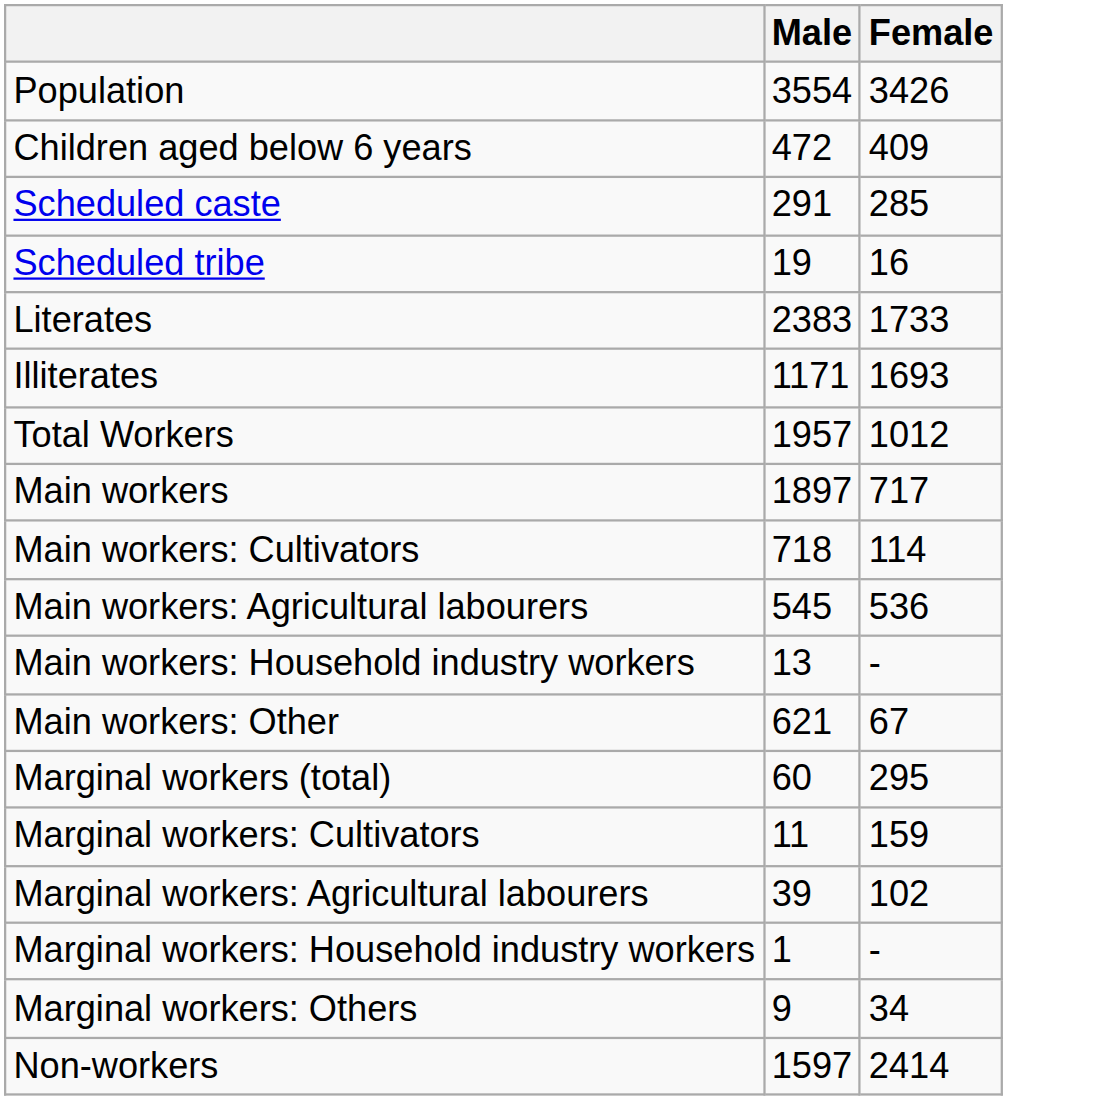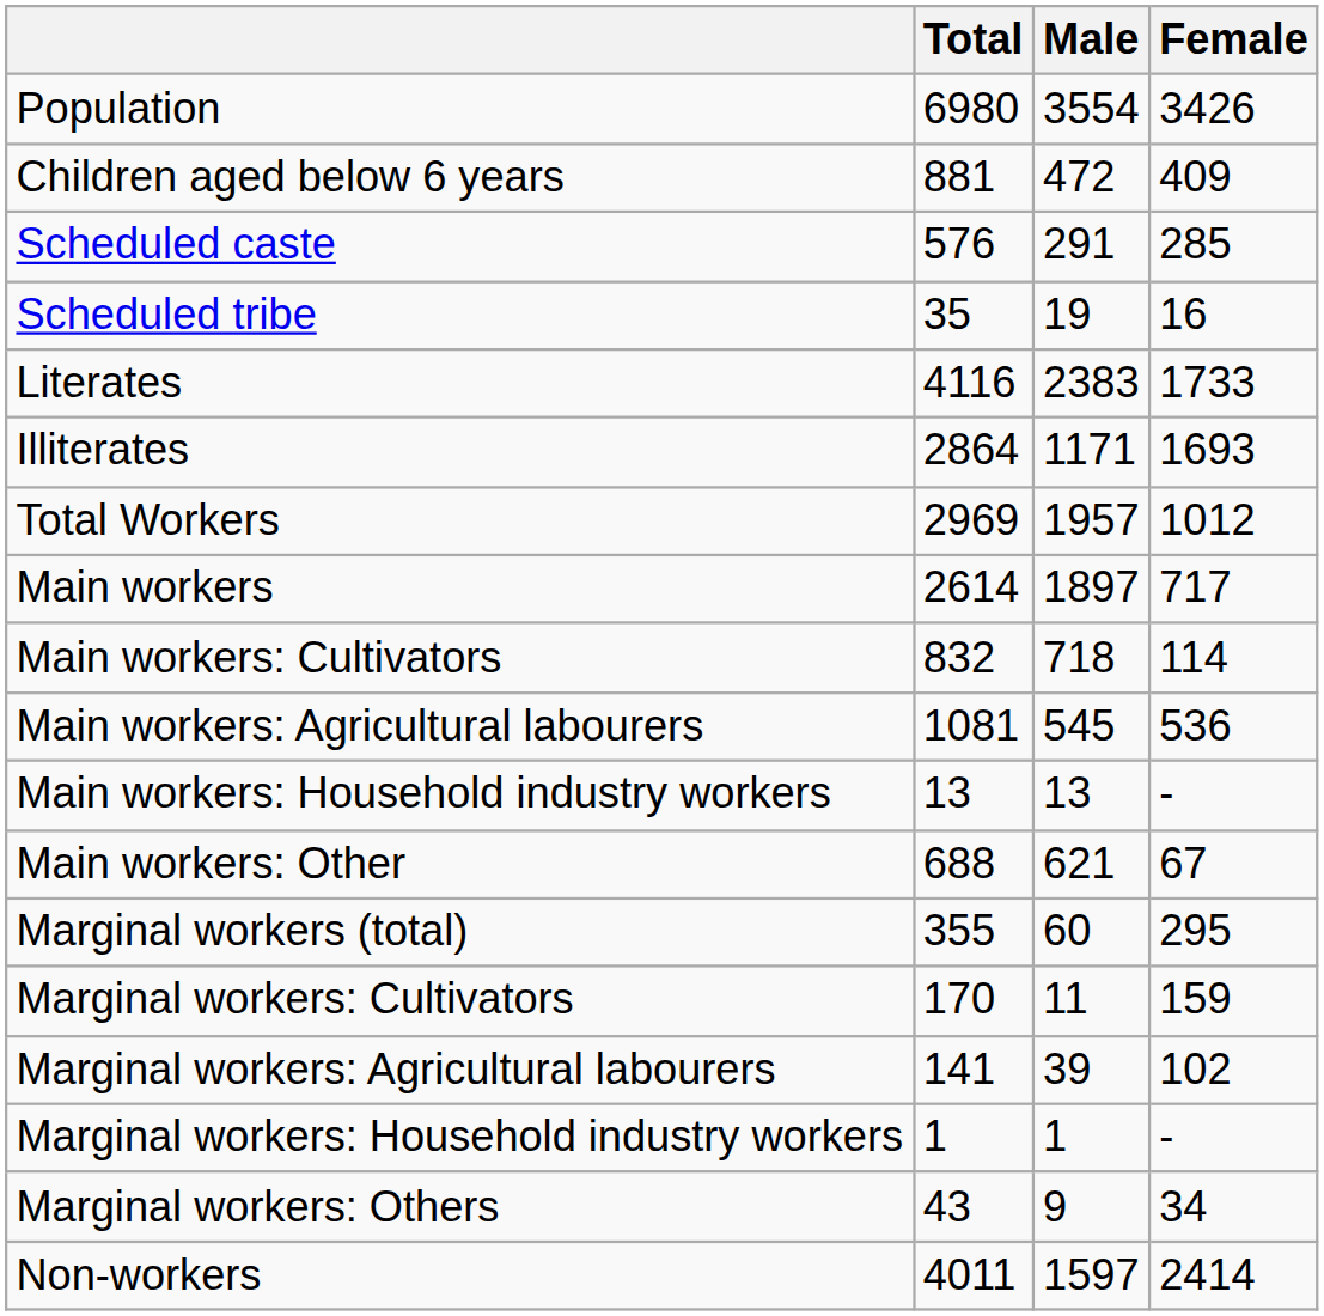+ column: Total | 6980 | 881 | 576 | 35 | 4116 | 2864 | 2969 | 2614 | 832 | 1081 | 13 | 688 | 355 | 170 | 141 | 1 | 43 | 4011
